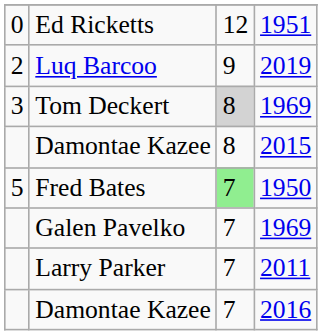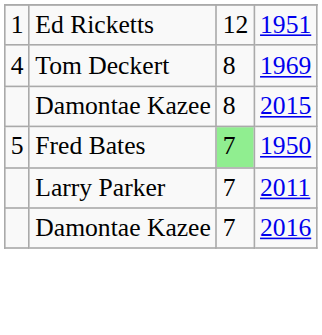Ed Ricketts | column 1: 0 -> 1
- row: 2 | Luq Barcoo | 9 | 2019
Tom Deckert | column 1: 3 -> 4
Tom Deckert | column 3: lightgrey background -> no background
- row: Galen Pavelko | 7 | 1969
